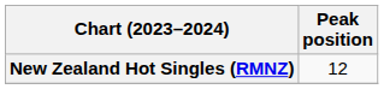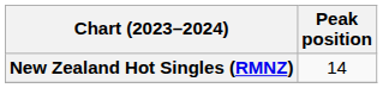New Zealand Hot Singles (RMNZ) | Peak position: 12 -> 14
